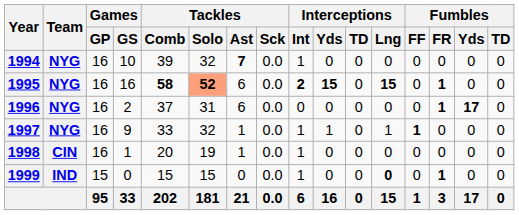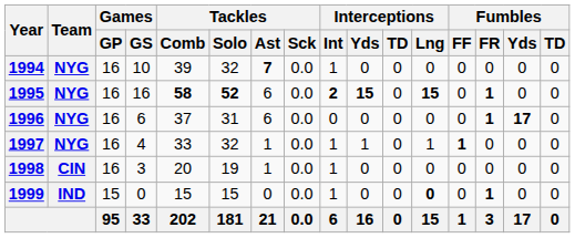1995 | Tackles / Solo: lightsalmon background -> no background
1996 | Games / GS: 2 -> 6
1997 | Games / GS: 9 -> 4
1998 | Games / GS: 1 -> 3
